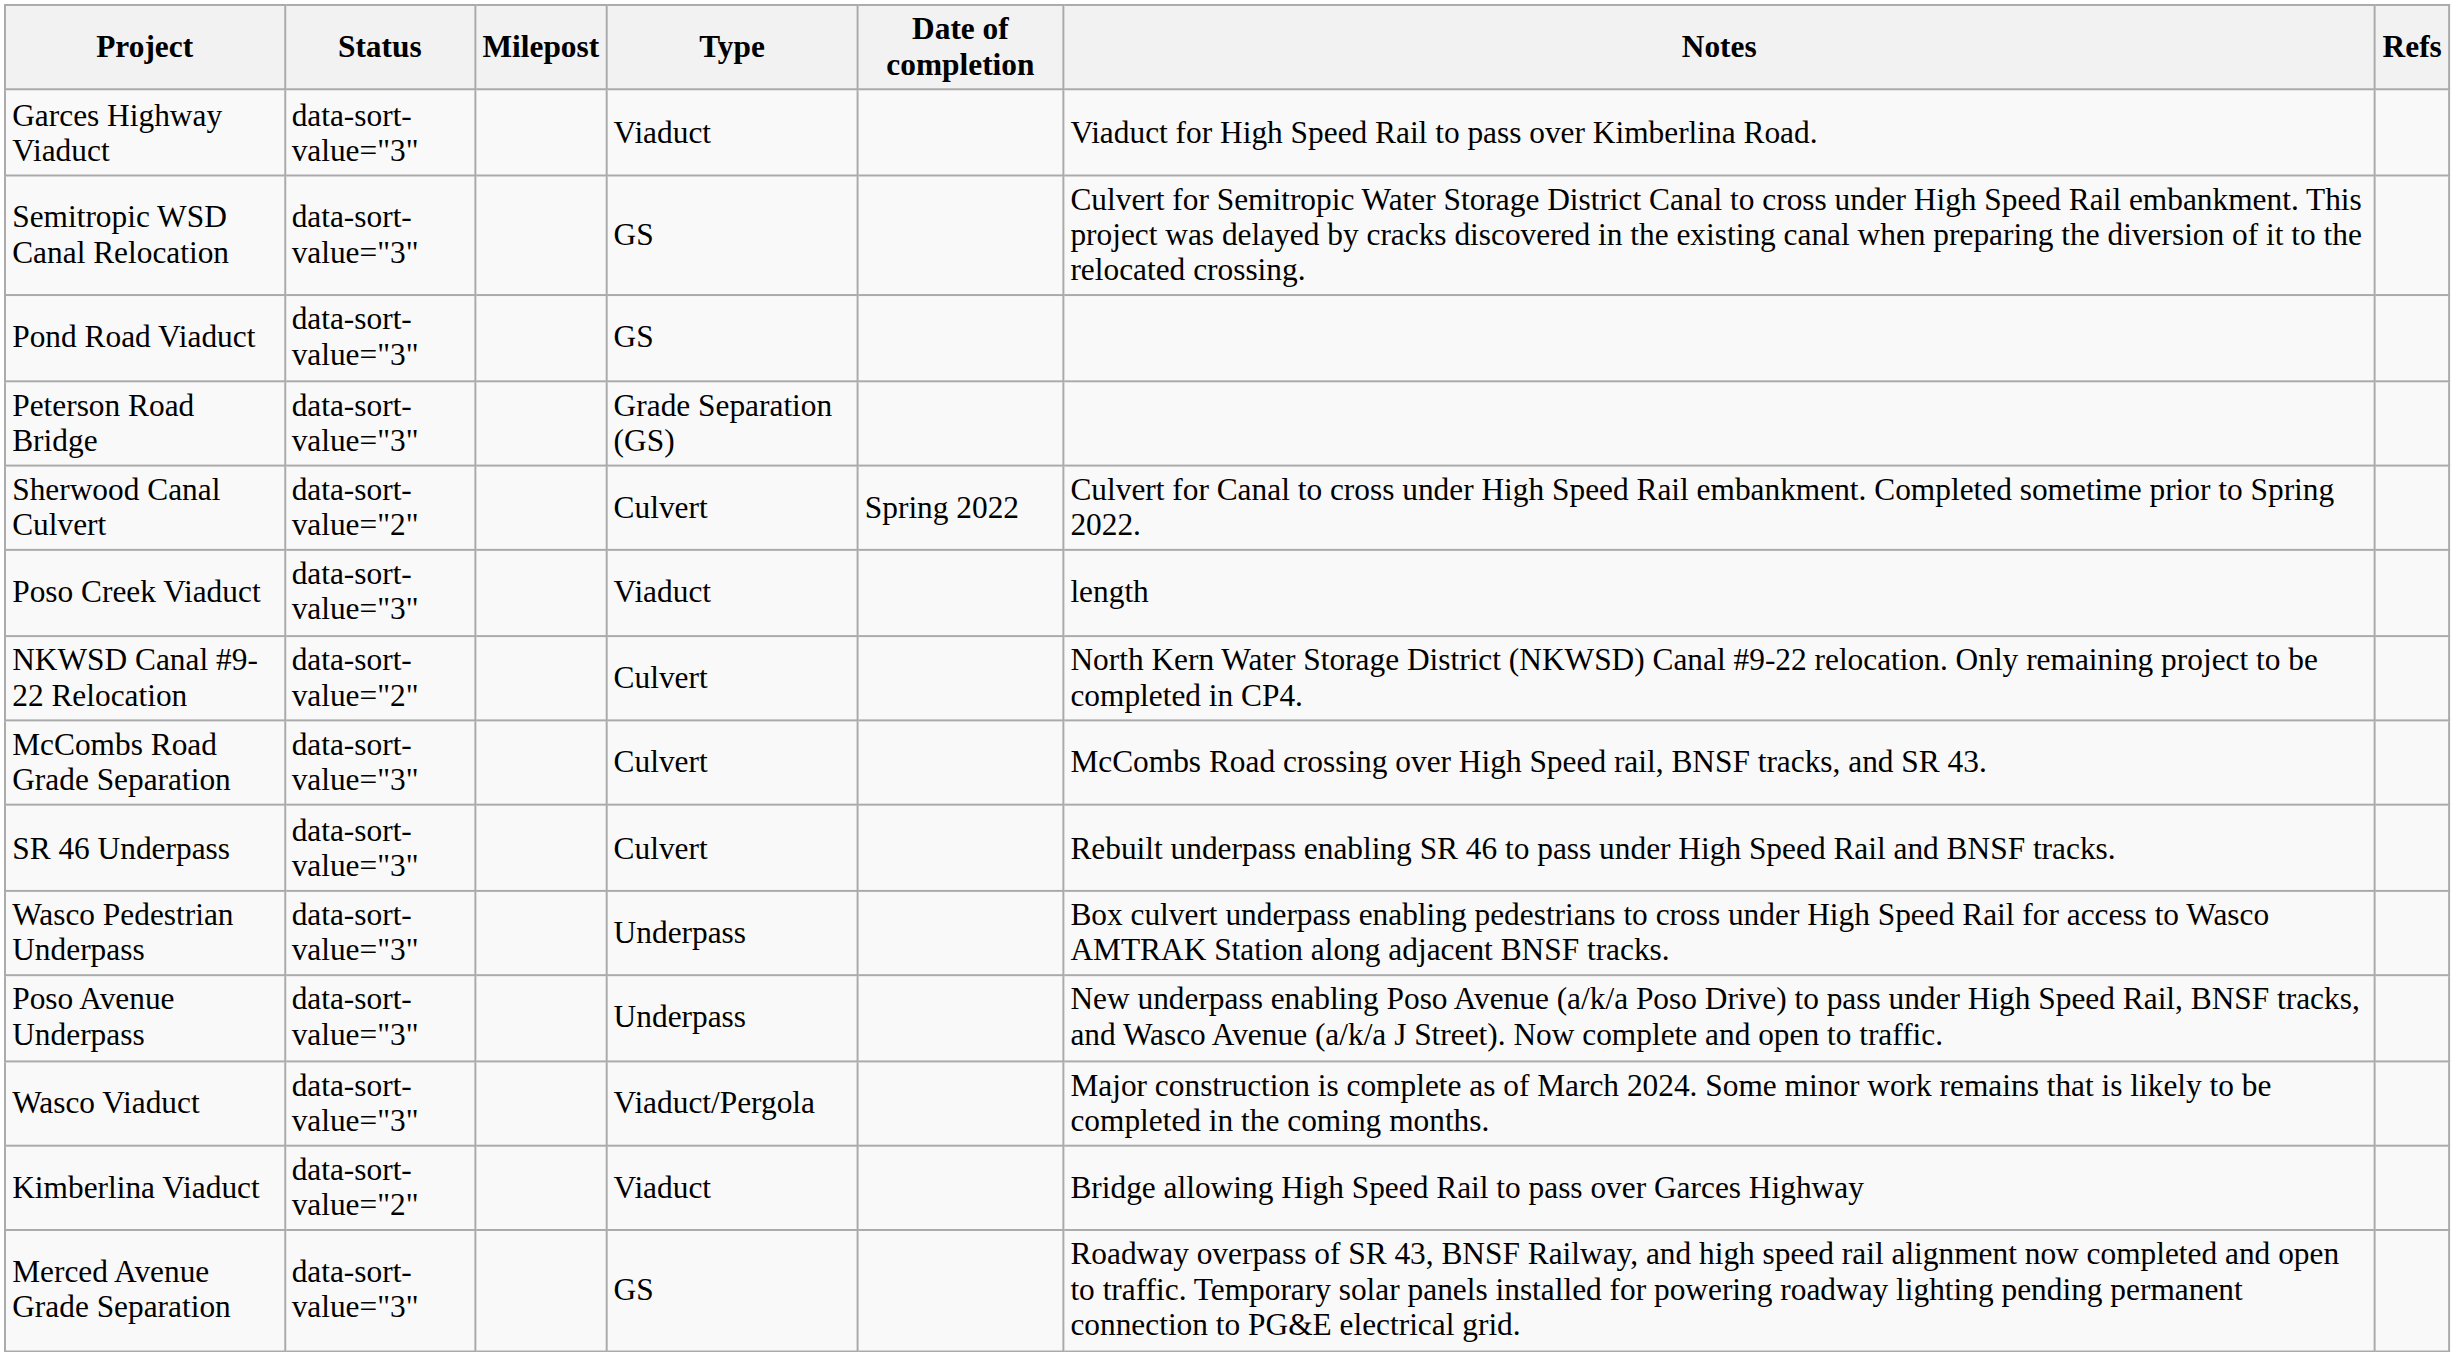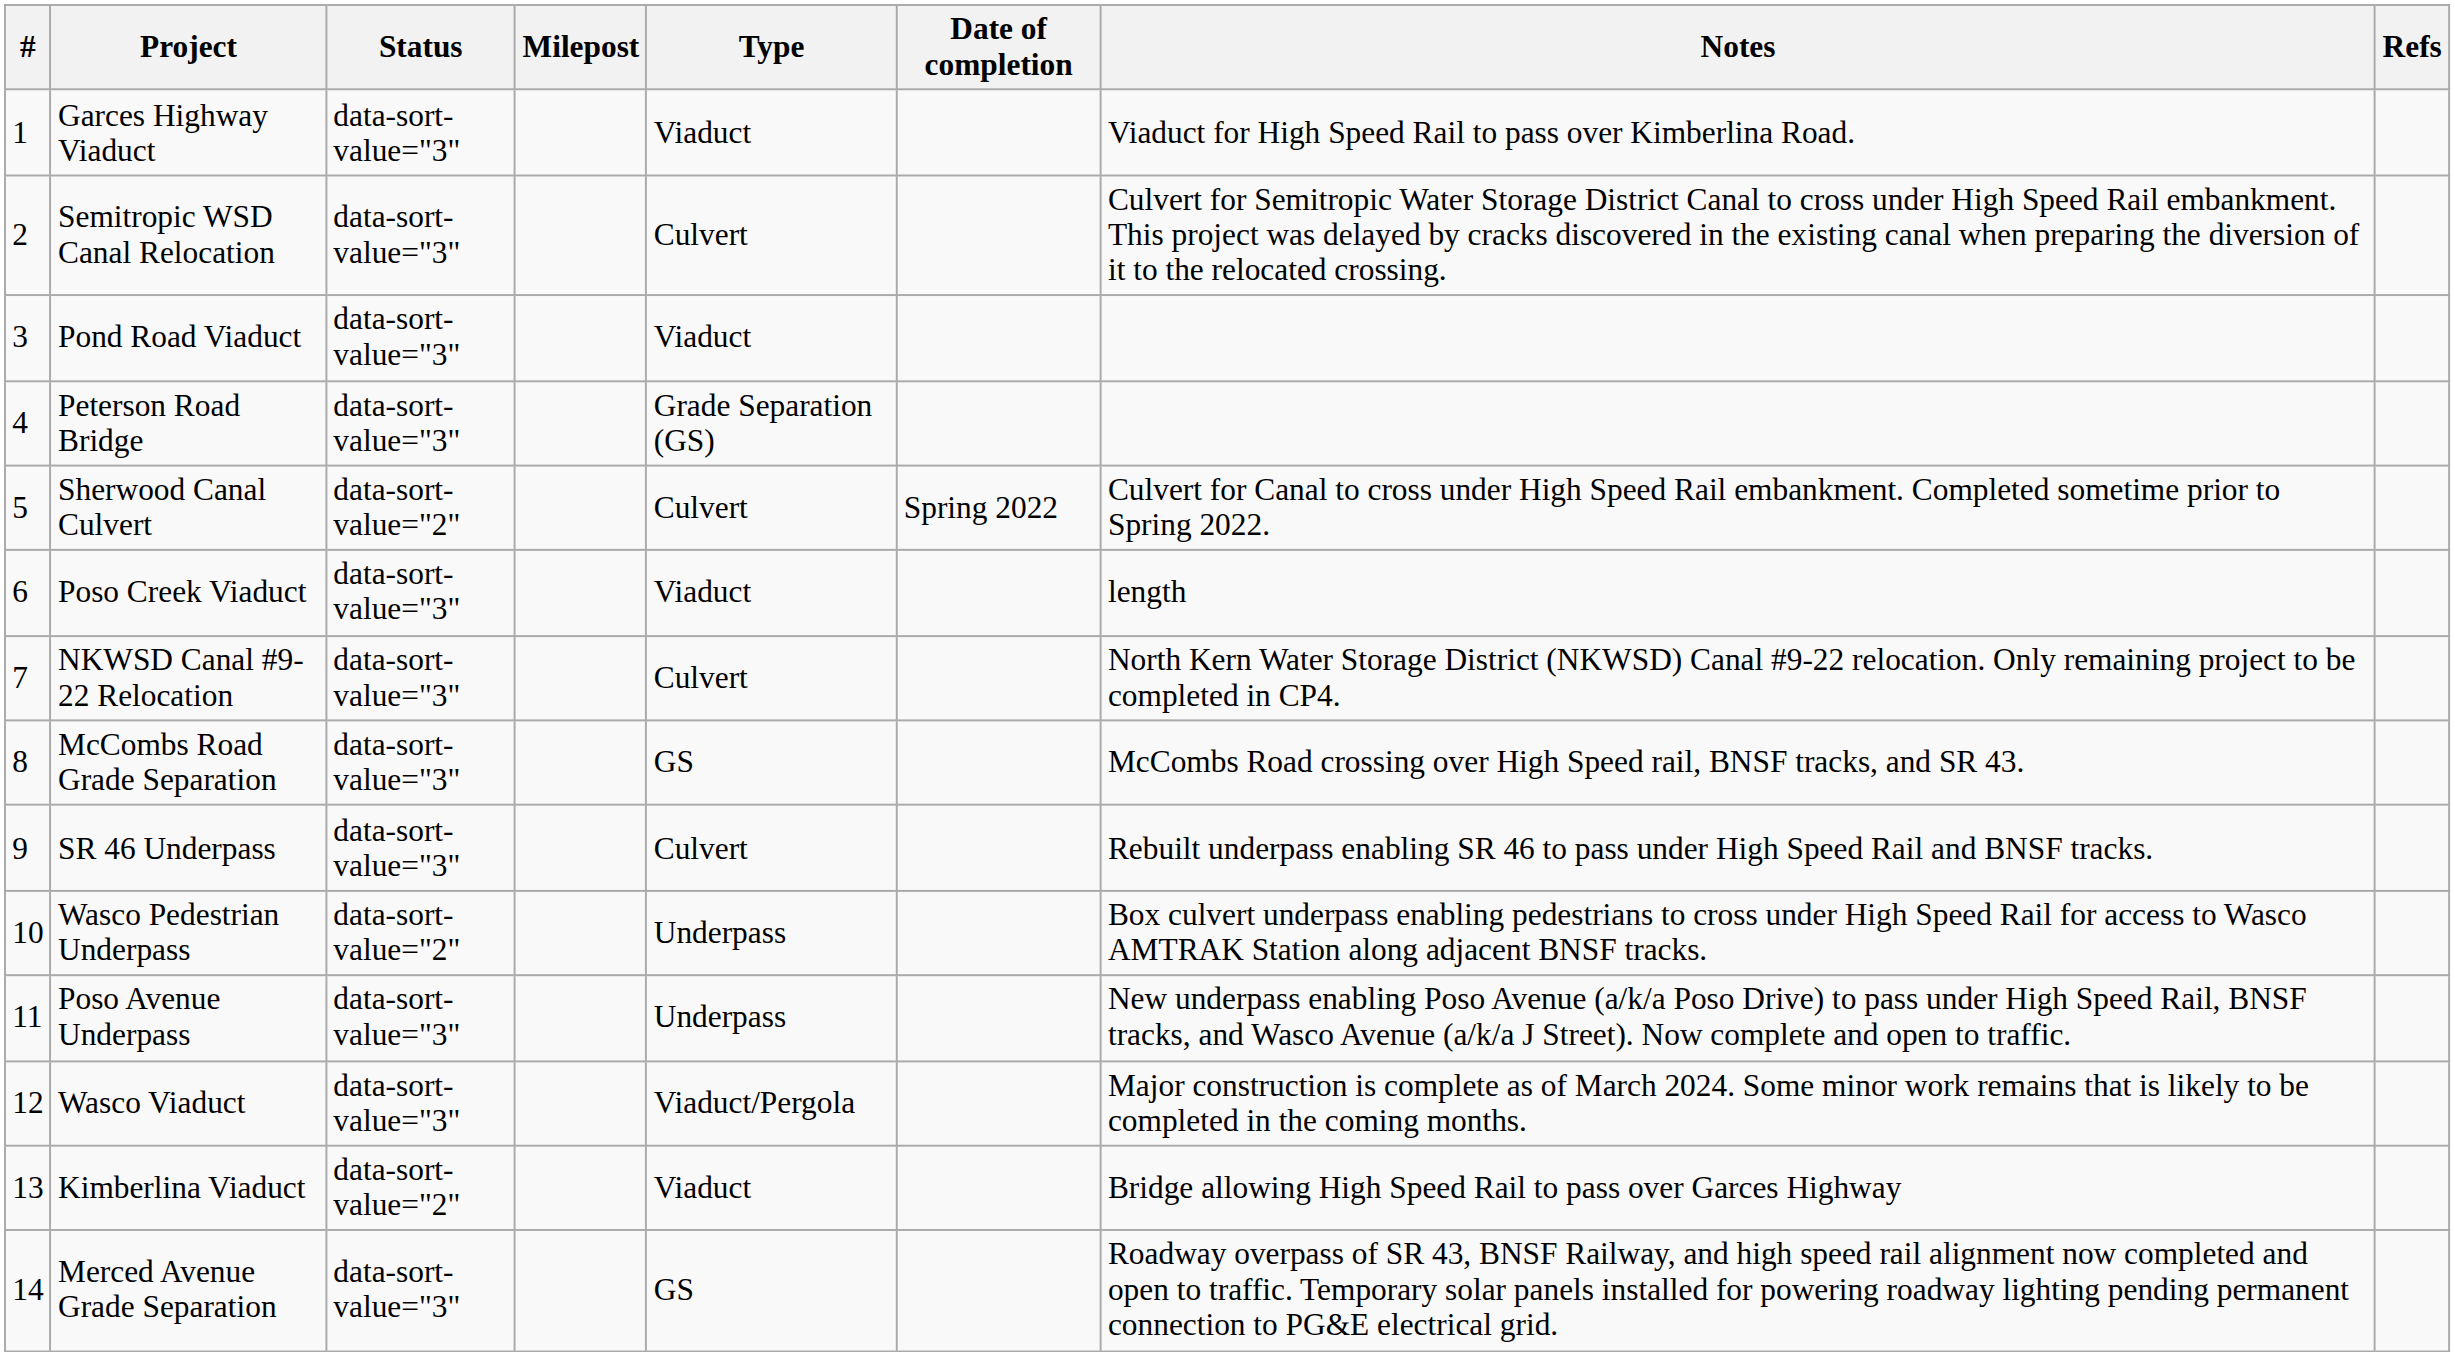+ column: # | 1 | 2 | 3 | 4 | 5 | 6 | 7 | 8 | 9 | 10 | 11 | 12 | 13 | 14
Semitropic WSD Canal Relocation | Type: GS -> Culvert
Pond Road Viaduct | Type: GS -> Viaduct
NKWSD Canal #9-22 Relocation | Status: data-sort-value="2" -> data-sort-value="3"
McCombs Road Grade Separation | Type: Culvert -> GS
Wasco Pedestrian Underpass | Status: data-sort-value="3" -> data-sort-value="2"
